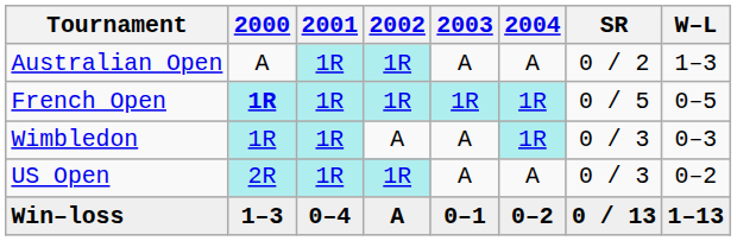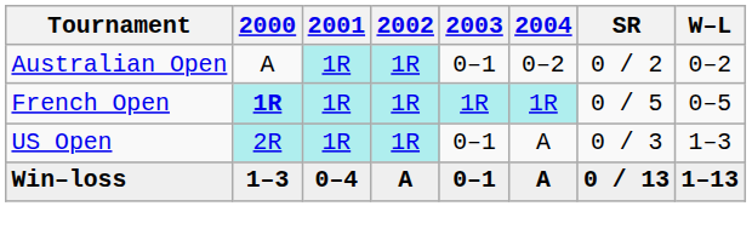Australian Open | 2003: A -> 0–1
Australian Open | 2004: A -> 0–2
Australian Open | W–L: 1–3 -> 0–2
- row: Wimbledon | 1R | 1R | A | A | 1R | 0 / 3 | 0–3
US Open | 2003: A -> 0–1
US Open | W–L: 0–2 -> 1–3
Win–loss | 2004: 0–2 -> A
